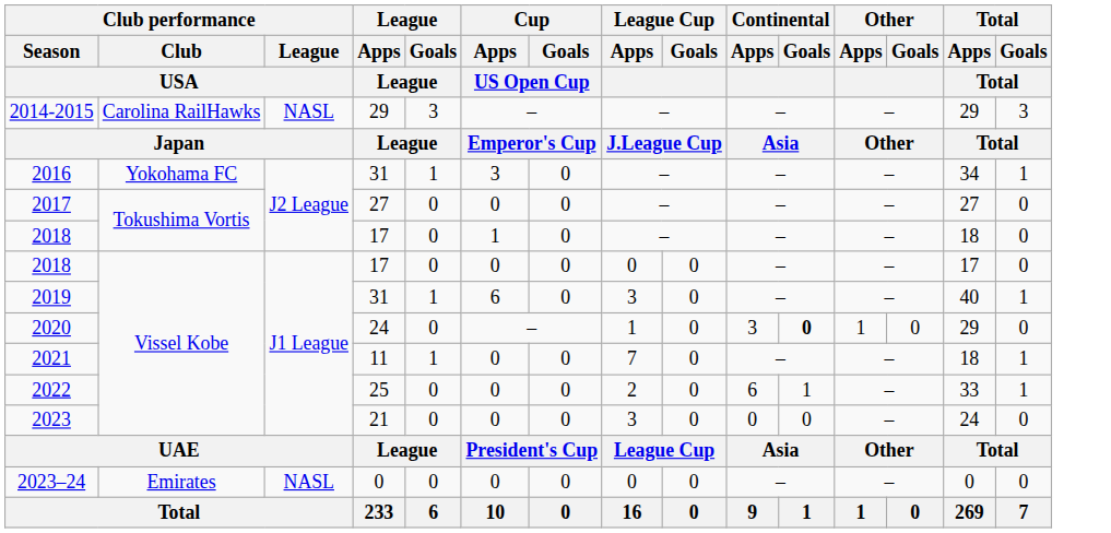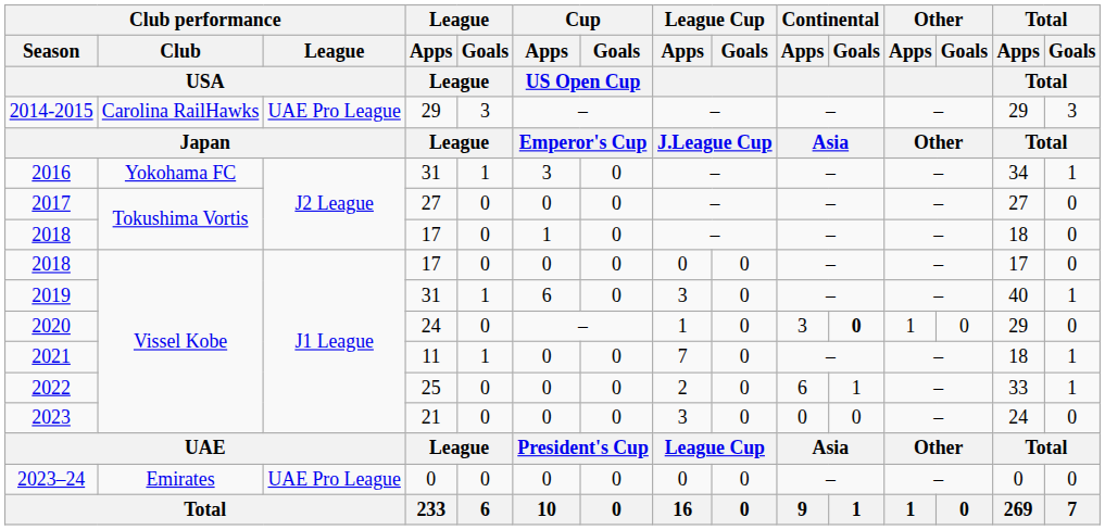2014-2015 | Club performance / League / USA: NASL -> UAE Pro League
2023–24 | Club performance / League / USA: NASL -> UAE Pro League
